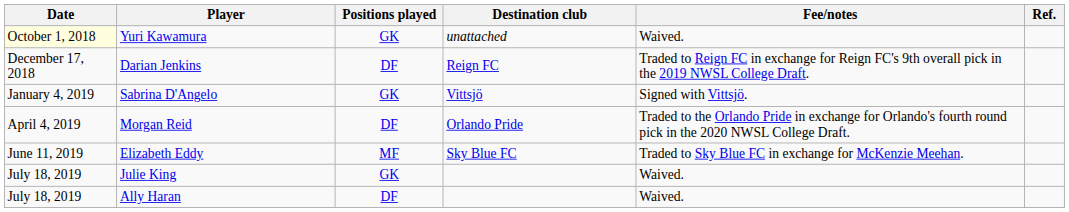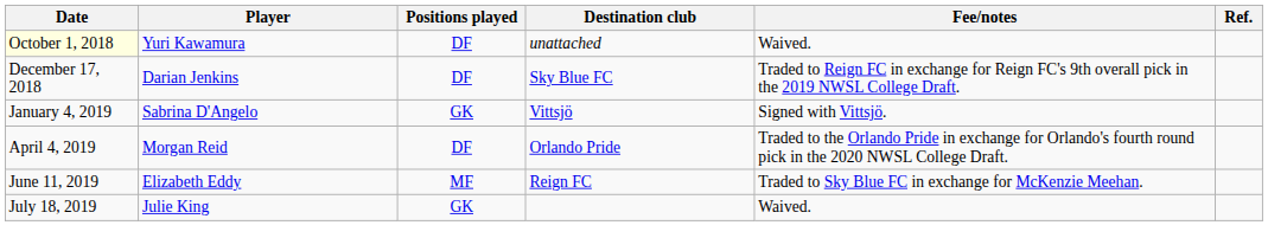Yuri Kawamura | Positions played: GK -> DF
Darian Jenkins | Destination club: Reign FC -> Sky Blue FC
Elizabeth Eddy | Destination club: Sky Blue FC -> Reign FC
- row: July 18, 2019 | Ally Haran | DF | Waived.
